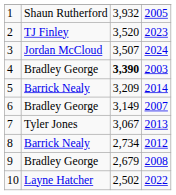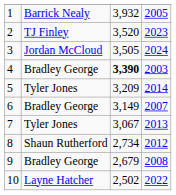1 | column 2: Shaun Rutherford -> Barrick Nealy
3 | column 3: 3,507 -> 3,505
5 | column 2: Barrick Nealy -> Tyler Jones
8 | column 2: Barrick Nealy -> Shaun Rutherford
